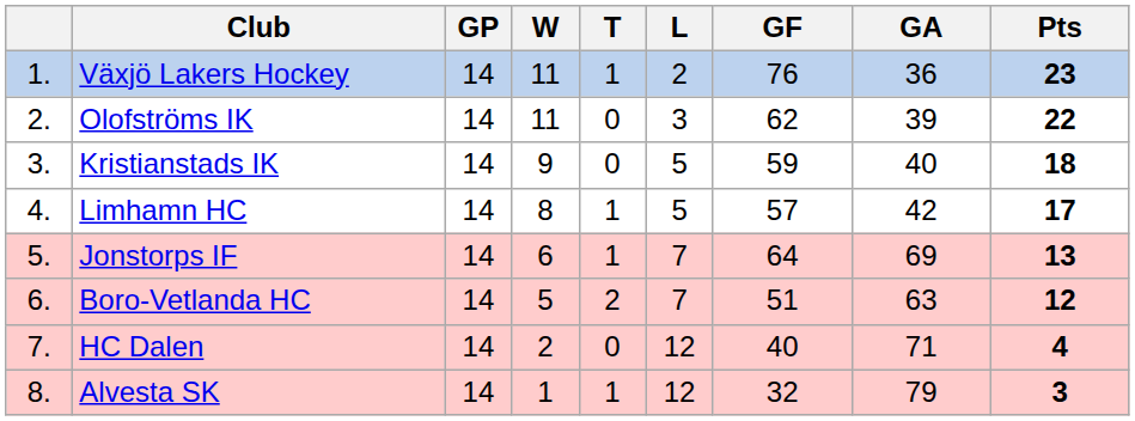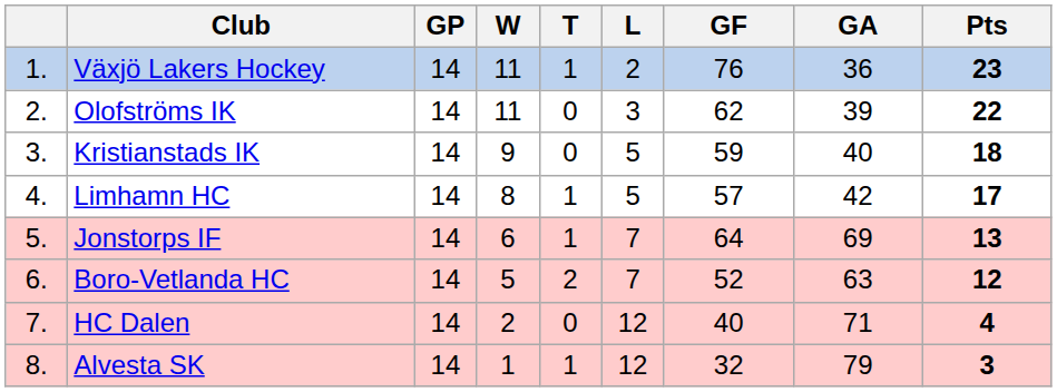Boro-Vetlanda HC | GF: 51 -> 52
